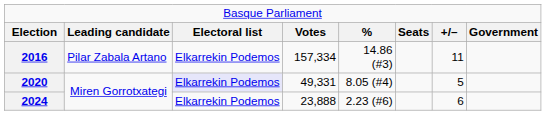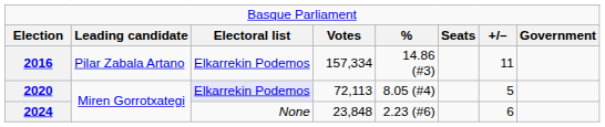2020 | column 4: 49,331 -> 72,113
2024 | column 3: Elkarrekin Podemos -> None
2024 | column 4: 23,888 -> 23,848
